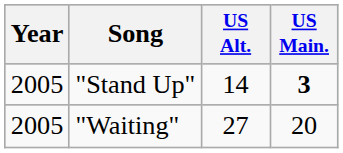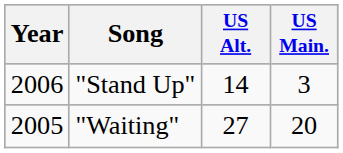"Stand Up" | Year: 2005 -> 2006
"Stand Up" | US Main.: bold -> normal
